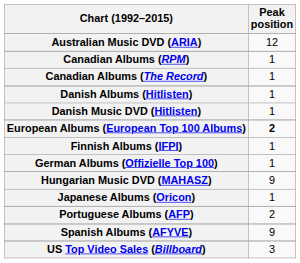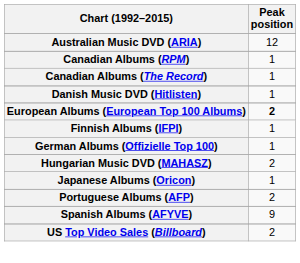- row: Danish Albums (Hitlisten) | 1
Hungarian Music DVD (MAHASZ) | Peak position: 9 -> 2
US Top Video Sales (Billboard) | Peak position: 3 -> 2
